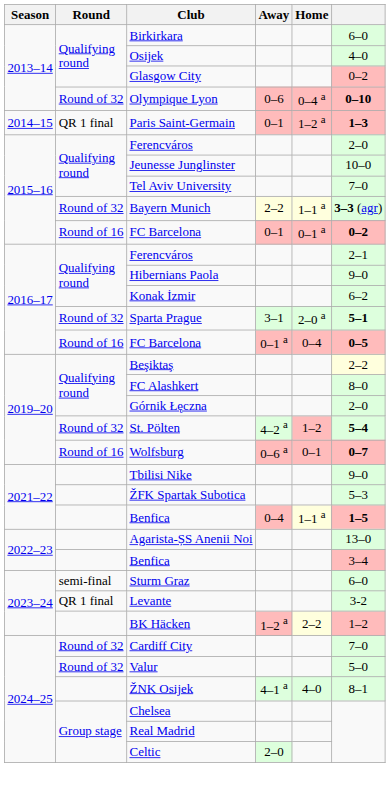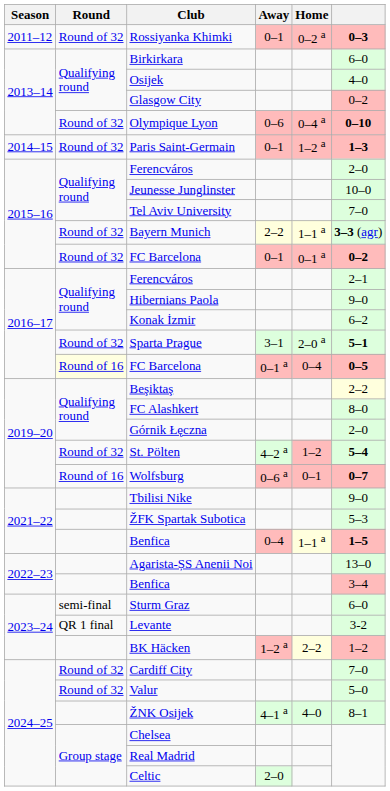+ row: 2011–12 | Round of 32 | Rossiyanka Khimki | 0–1 | 0–2 a | 0–3
Paris Saint-Germain | Round: QR 1 final -> Round of 32
2015–16 / FC Barcelona | Round: Round of 16 -> Round of 32
2016–17 / FC Barcelona | Round: no background -> lightyellow background
